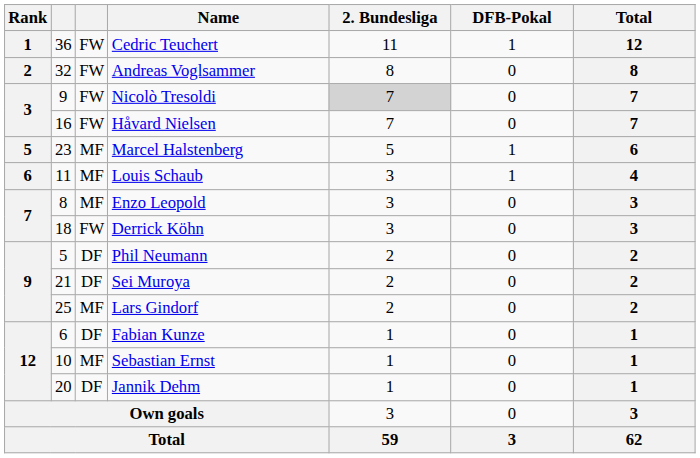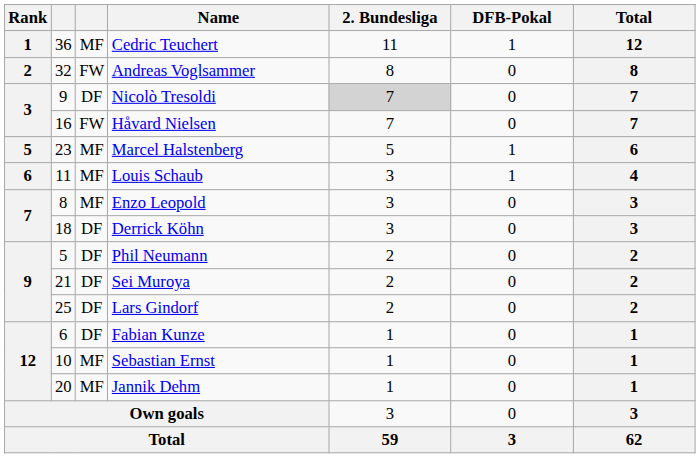Cedric Teuchert | column 3: FW -> MF
Nicolò Tresoldi | column 3: FW -> DF
Derrick Köhn | column 3: FW -> DF
Lars Gindorf | column 3: MF -> DF
Jannik Dehm | column 3: DF -> MF
